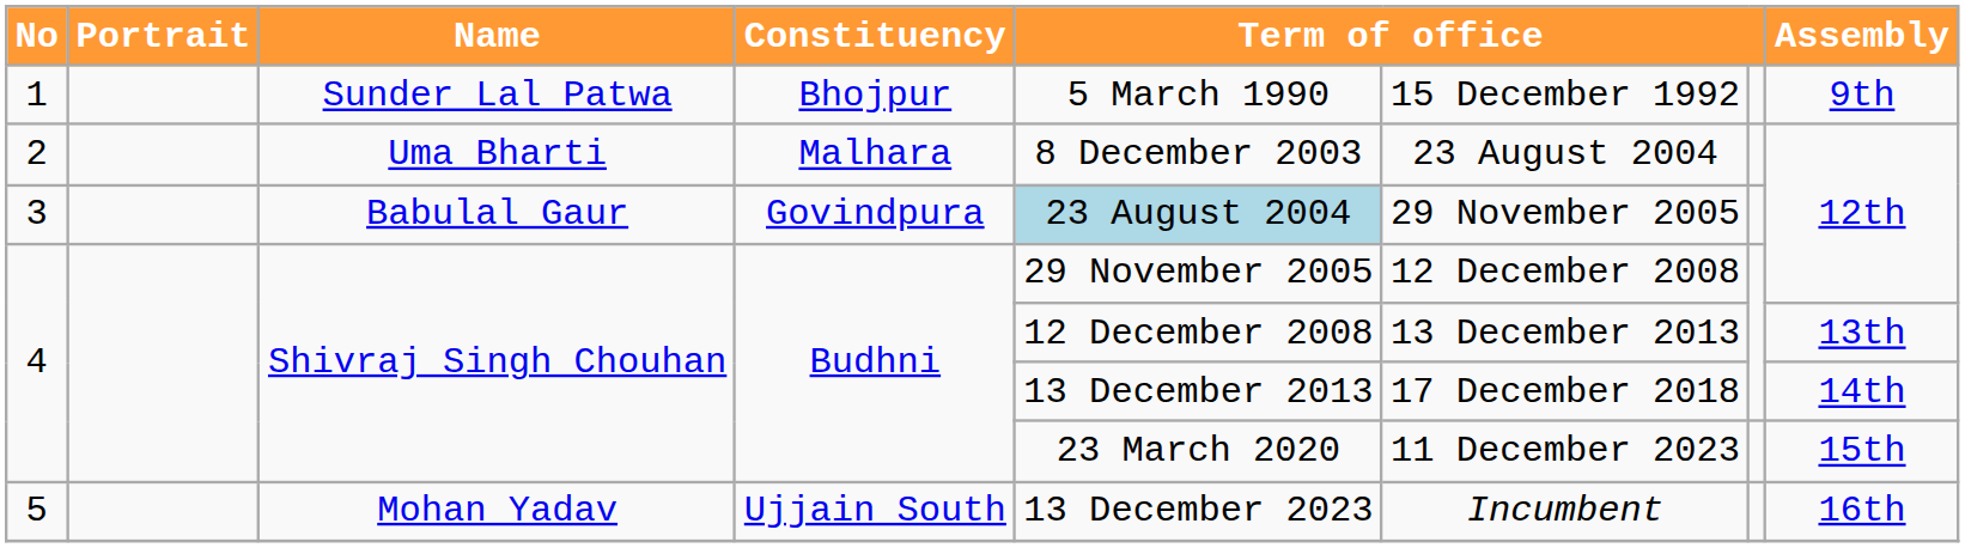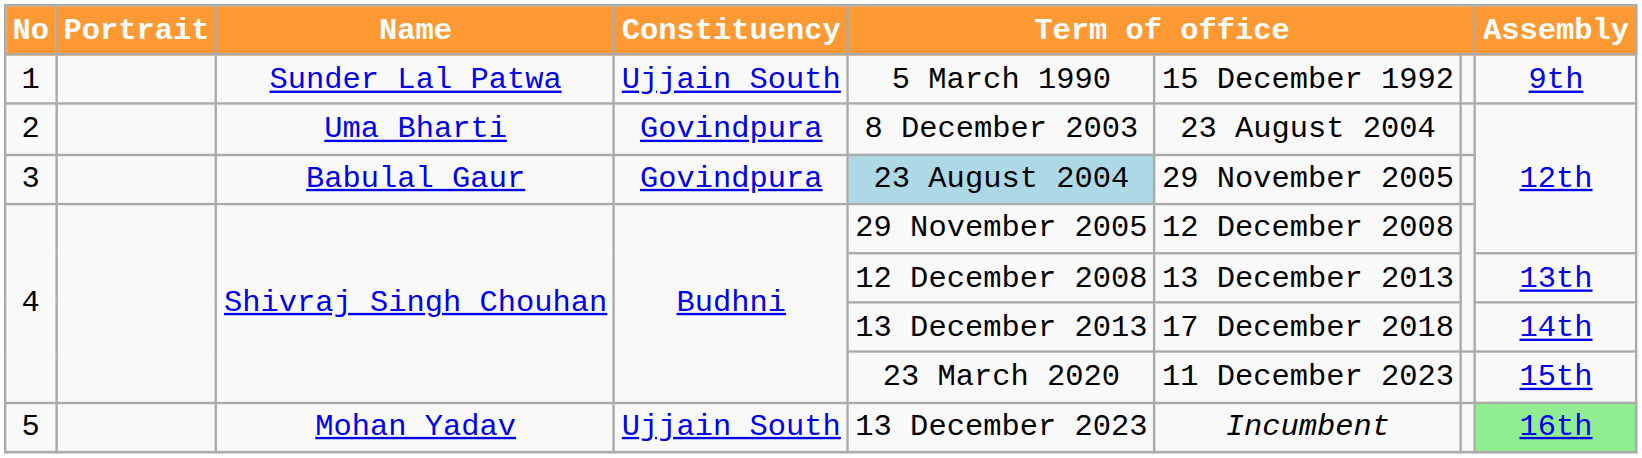1 | Constituency: Bhojpur -> Ujjain South
2 | Constituency: Malhara -> Govindpura
5 | Assembly: no background -> lightgreen background
